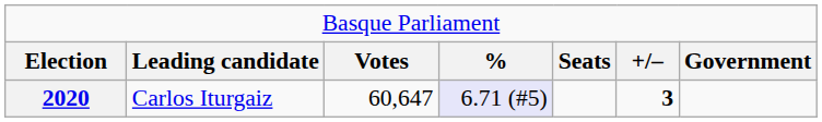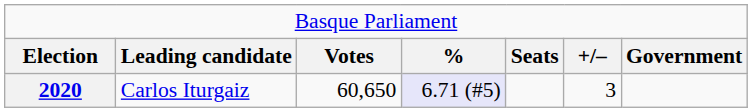2020 | column 3: 60,647 -> 60,650
2020 | column 6: bold -> normal
